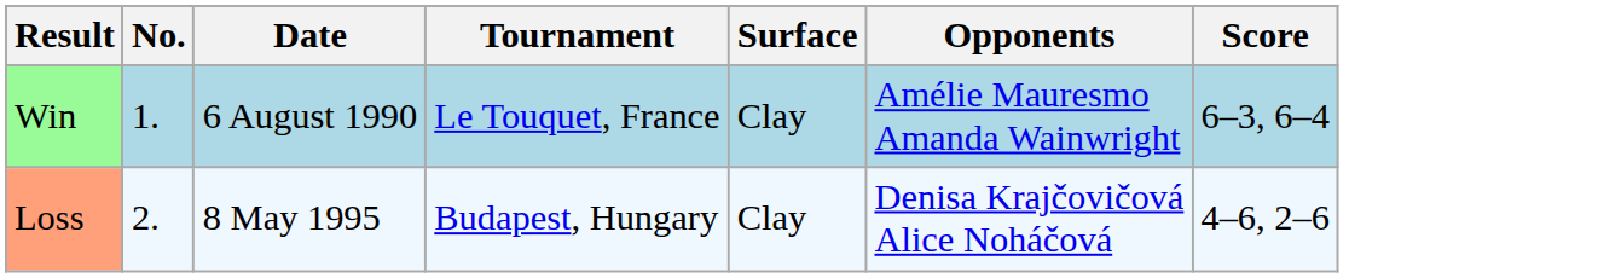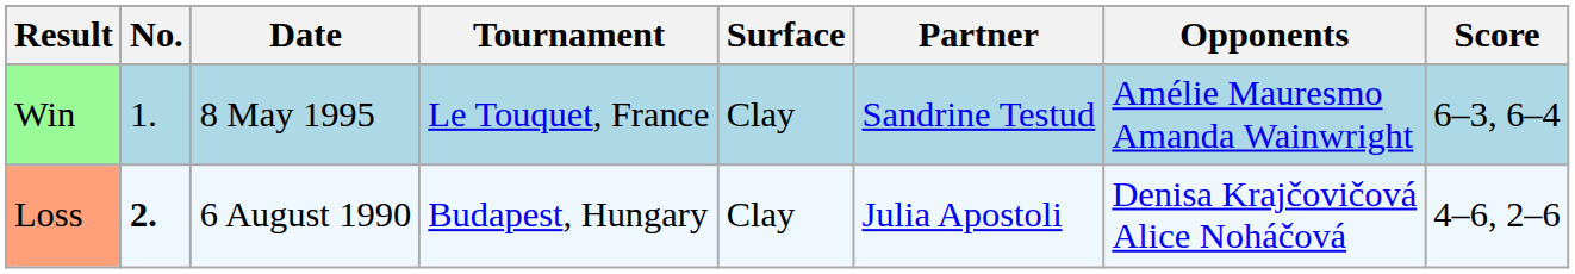+ column: Partner | Sandrine Testud | Julia Apostoli
Win | Date: 6 August 1990 -> 8 May 1995
Loss | No.: normal -> bold
Loss | Date: 8 May 1995 -> 6 August 1990
